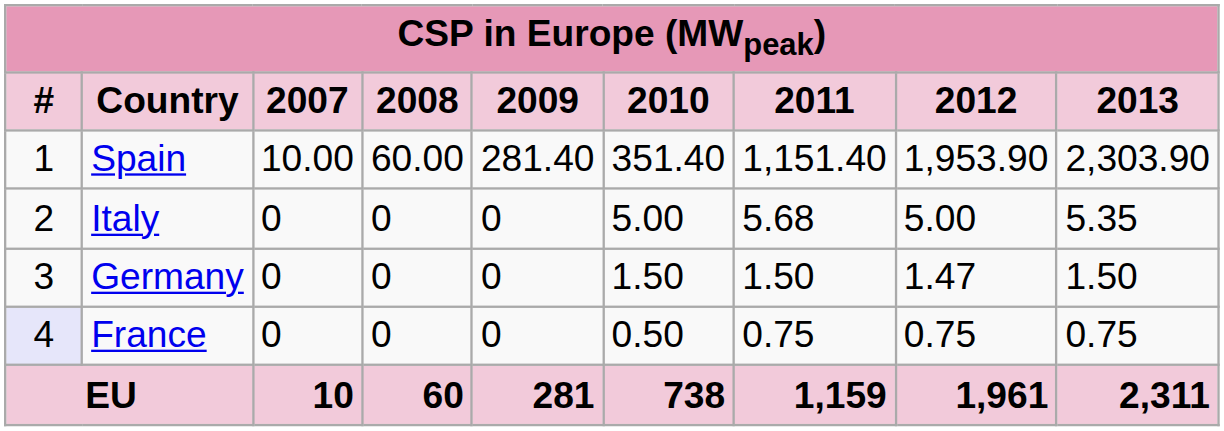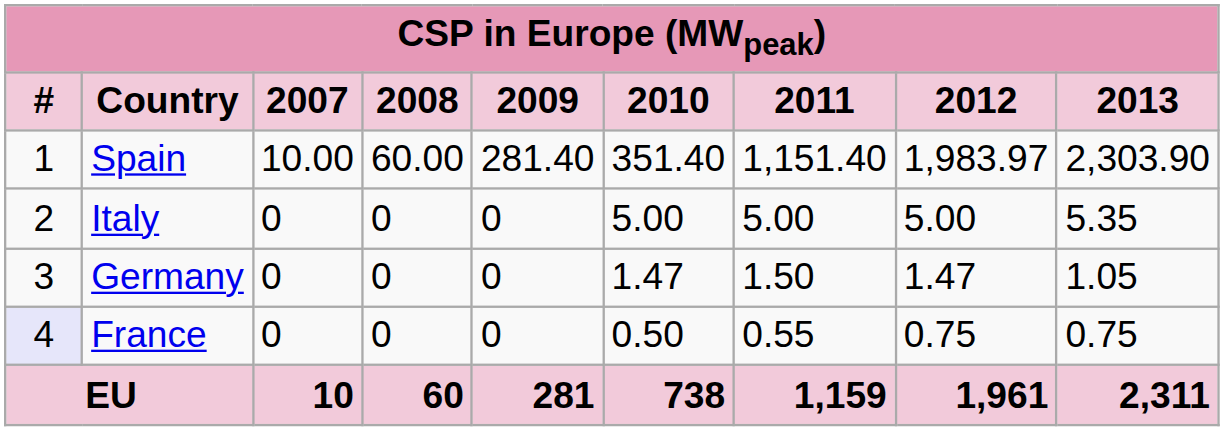Spain | 2012: 1,953.90 -> 1,983.97
Italy | 2011: 5.68 -> 5.00
Germany | 2010: 1.50 -> 1.47
Germany | 2013: 1.50 -> 1.05
France | 2011: 0.75 -> 0.55
